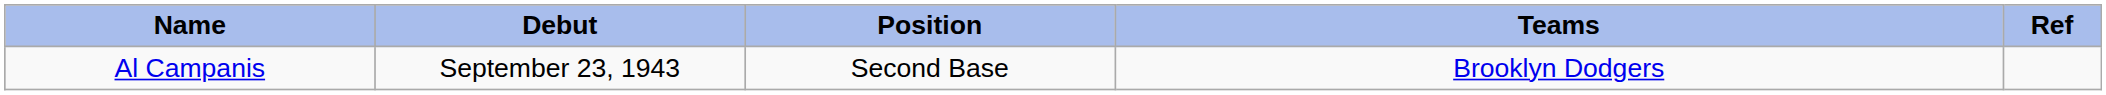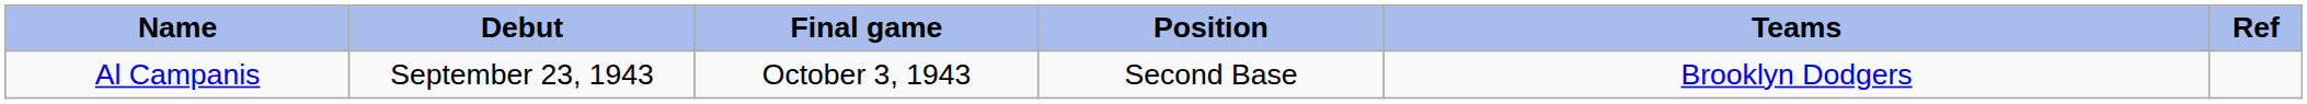+ column: Final game | October 3, 1943
